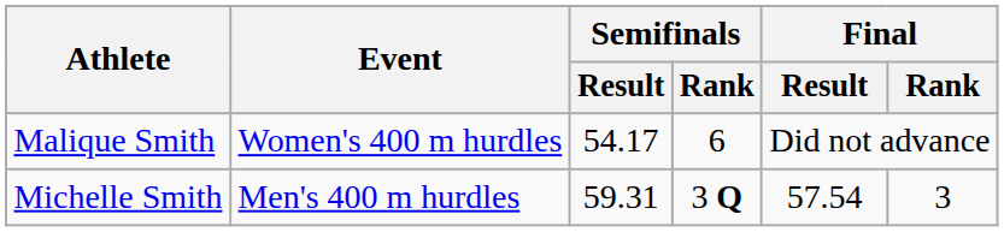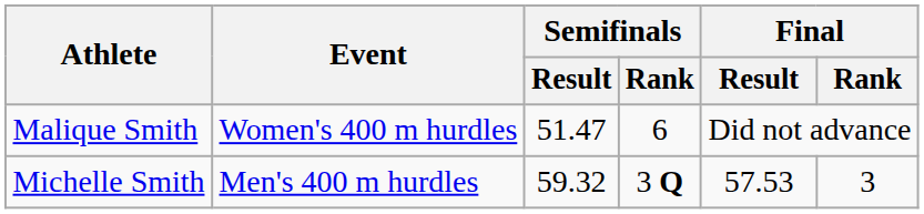Malique Smith | Semifinals / Result: 54.17 -> 51.47
Michelle Smith | Semifinals / Result: 59.31 -> 59.32
Michelle Smith | Final / Result: 57.54 -> 57.53
